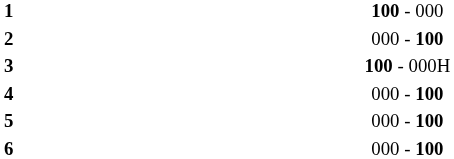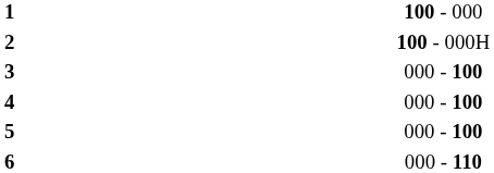2 | column 3: 000 - 100 -> 100 - 000H
3 | column 3: 100 - 000H -> 000 - 100
6 | column 3: 000 - 100 -> 000 - 110
